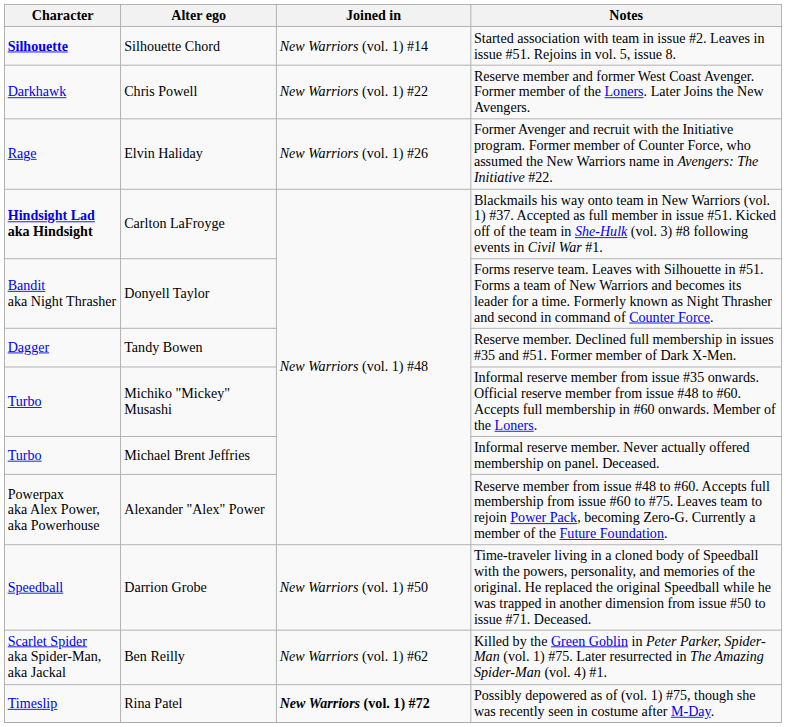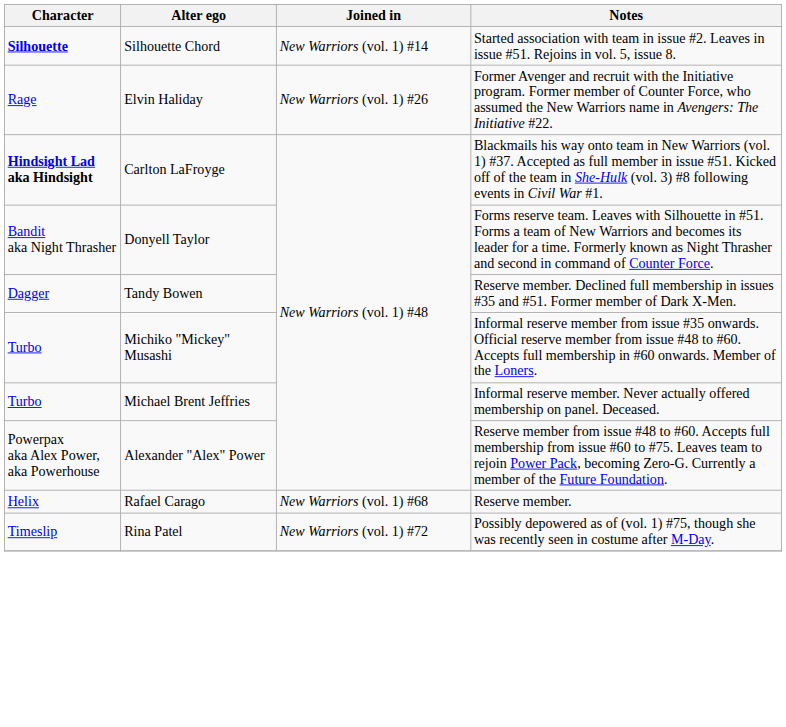- row: Darkhawk | Chris Powell | New Warriors (vol. 1) #22 | Reserve member and former West Coast Avenger. Former member of the Loners. Later Joins the New Avengers.
- row: Speedball | Darrion Grobe | New Warriors (vol. 1) #50 | Time-traveler living in a cloned body of Speedball with the powers, personality, and memories of the original. He replaced the original Speedball while he was trapped in another dimension from issue #50 to issue #71. Deceased.
- row: Scarlet Spider aka Spider-Man, aka Jackal | Ben Reilly | New Warriors (vol. 1) #62 | Killed by the Green Goblin in Peter Parker, Spider-Man (vol. 1) #75. Later resurrected in The Amazing Spider-Man (vol. 4) #1.
+ row: Helix | Rafael Carago | New Warriors (vol. 1) #68 | Reserve member.
Rina Patel | Joined in: bold -> normal
